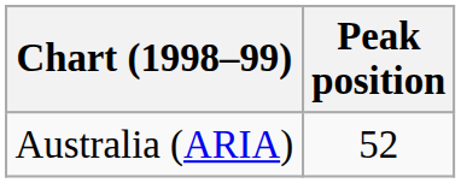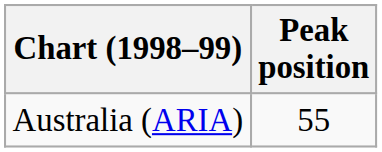Australia (ARIA) | Peak position: 52 -> 55
